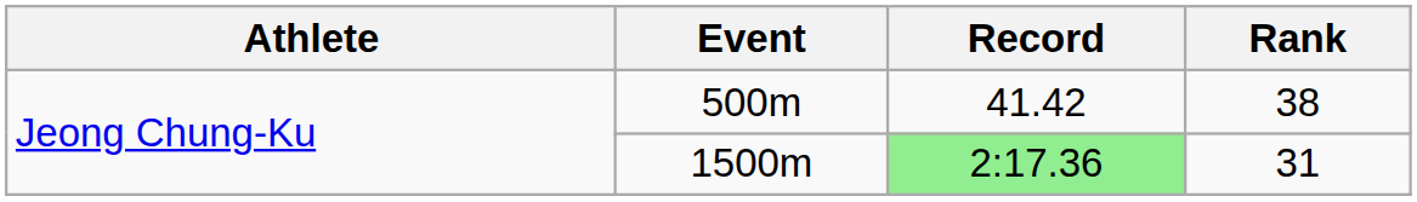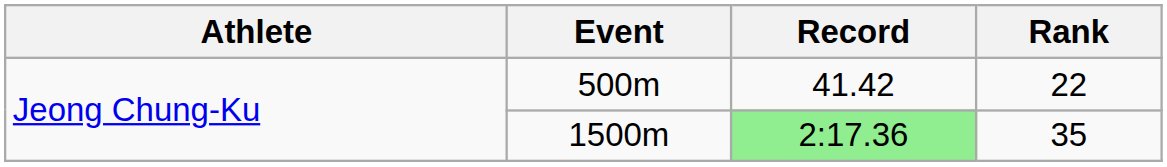500m | Rank: 38 -> 22
1500m | Rank: 31 -> 35
